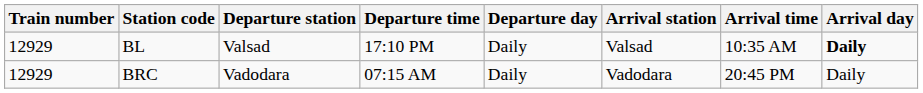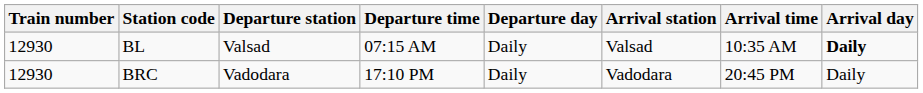BL | Train number: 12929 -> 12930
BL | Departure time: 17:10 PM -> 07:15 AM
BRC | Train number: 12929 -> 12930
BRC | Departure time: 07:15 AM -> 17:10 PM
